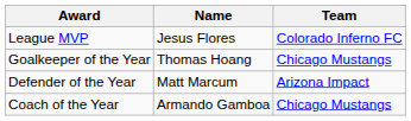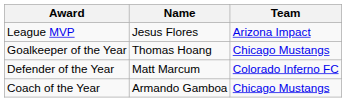League MVP | Team: Colorado Inferno FC -> Arizona Impact
Defender of the Year | Team: Arizona Impact -> Colorado Inferno FC
